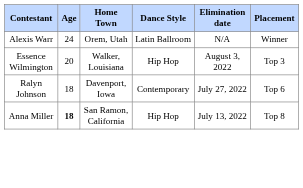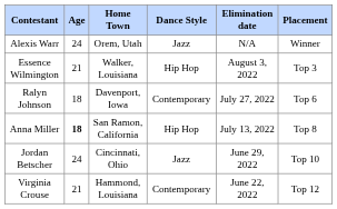Alexis Warr | Dance Style: Latin Ballroom -> Jazz
Essence Wilmington | Age: 20 -> 21
+ row: Jordan Betscher | 24 | Cincinnati, Ohio | Jazz | June 29, 2022 | Top 10
+ row: Virginia Crouse | 21 | Hammond, Louisiana | Contemporary | June 22, 2022 | Top 12
